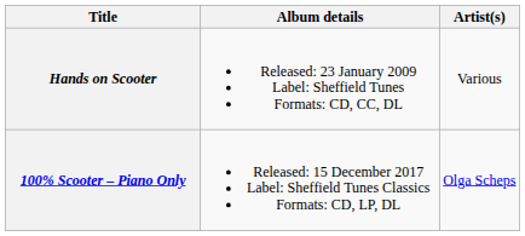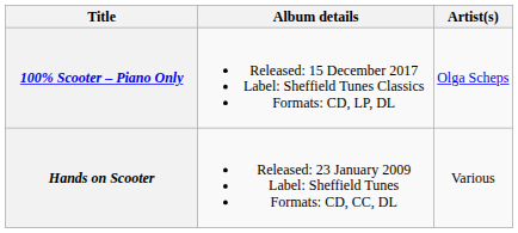rows swapped: Hands on Scooter <-> 100% Scooter – Piano Only
